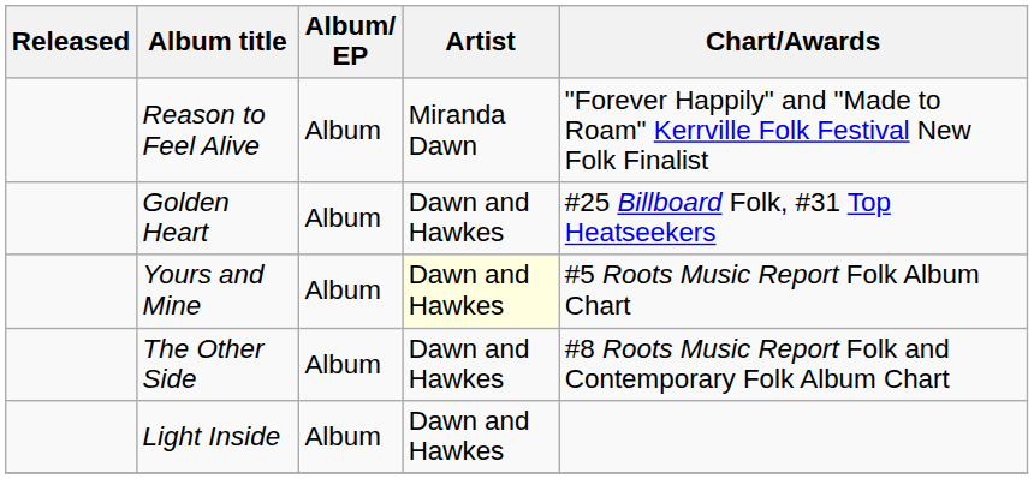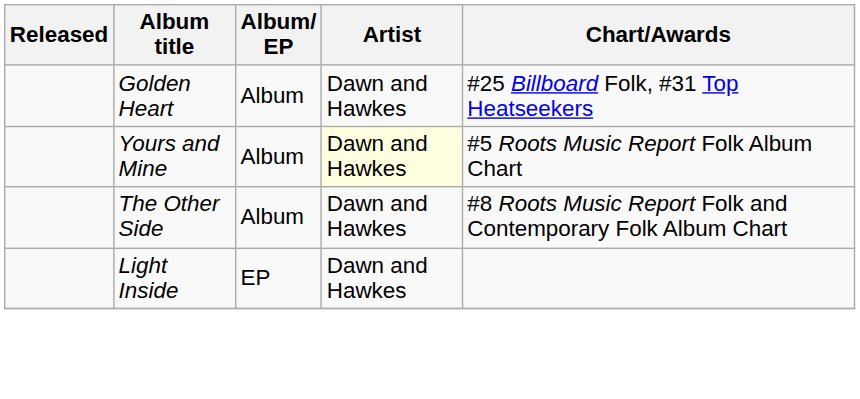- row: Reason to Feel Alive | Album | Miranda Dawn | "Forever Happily" and "Made to Roam" Kerrville Folk Festival New Folk Finalist
Light Inside | Album/ EP: Album -> EP
